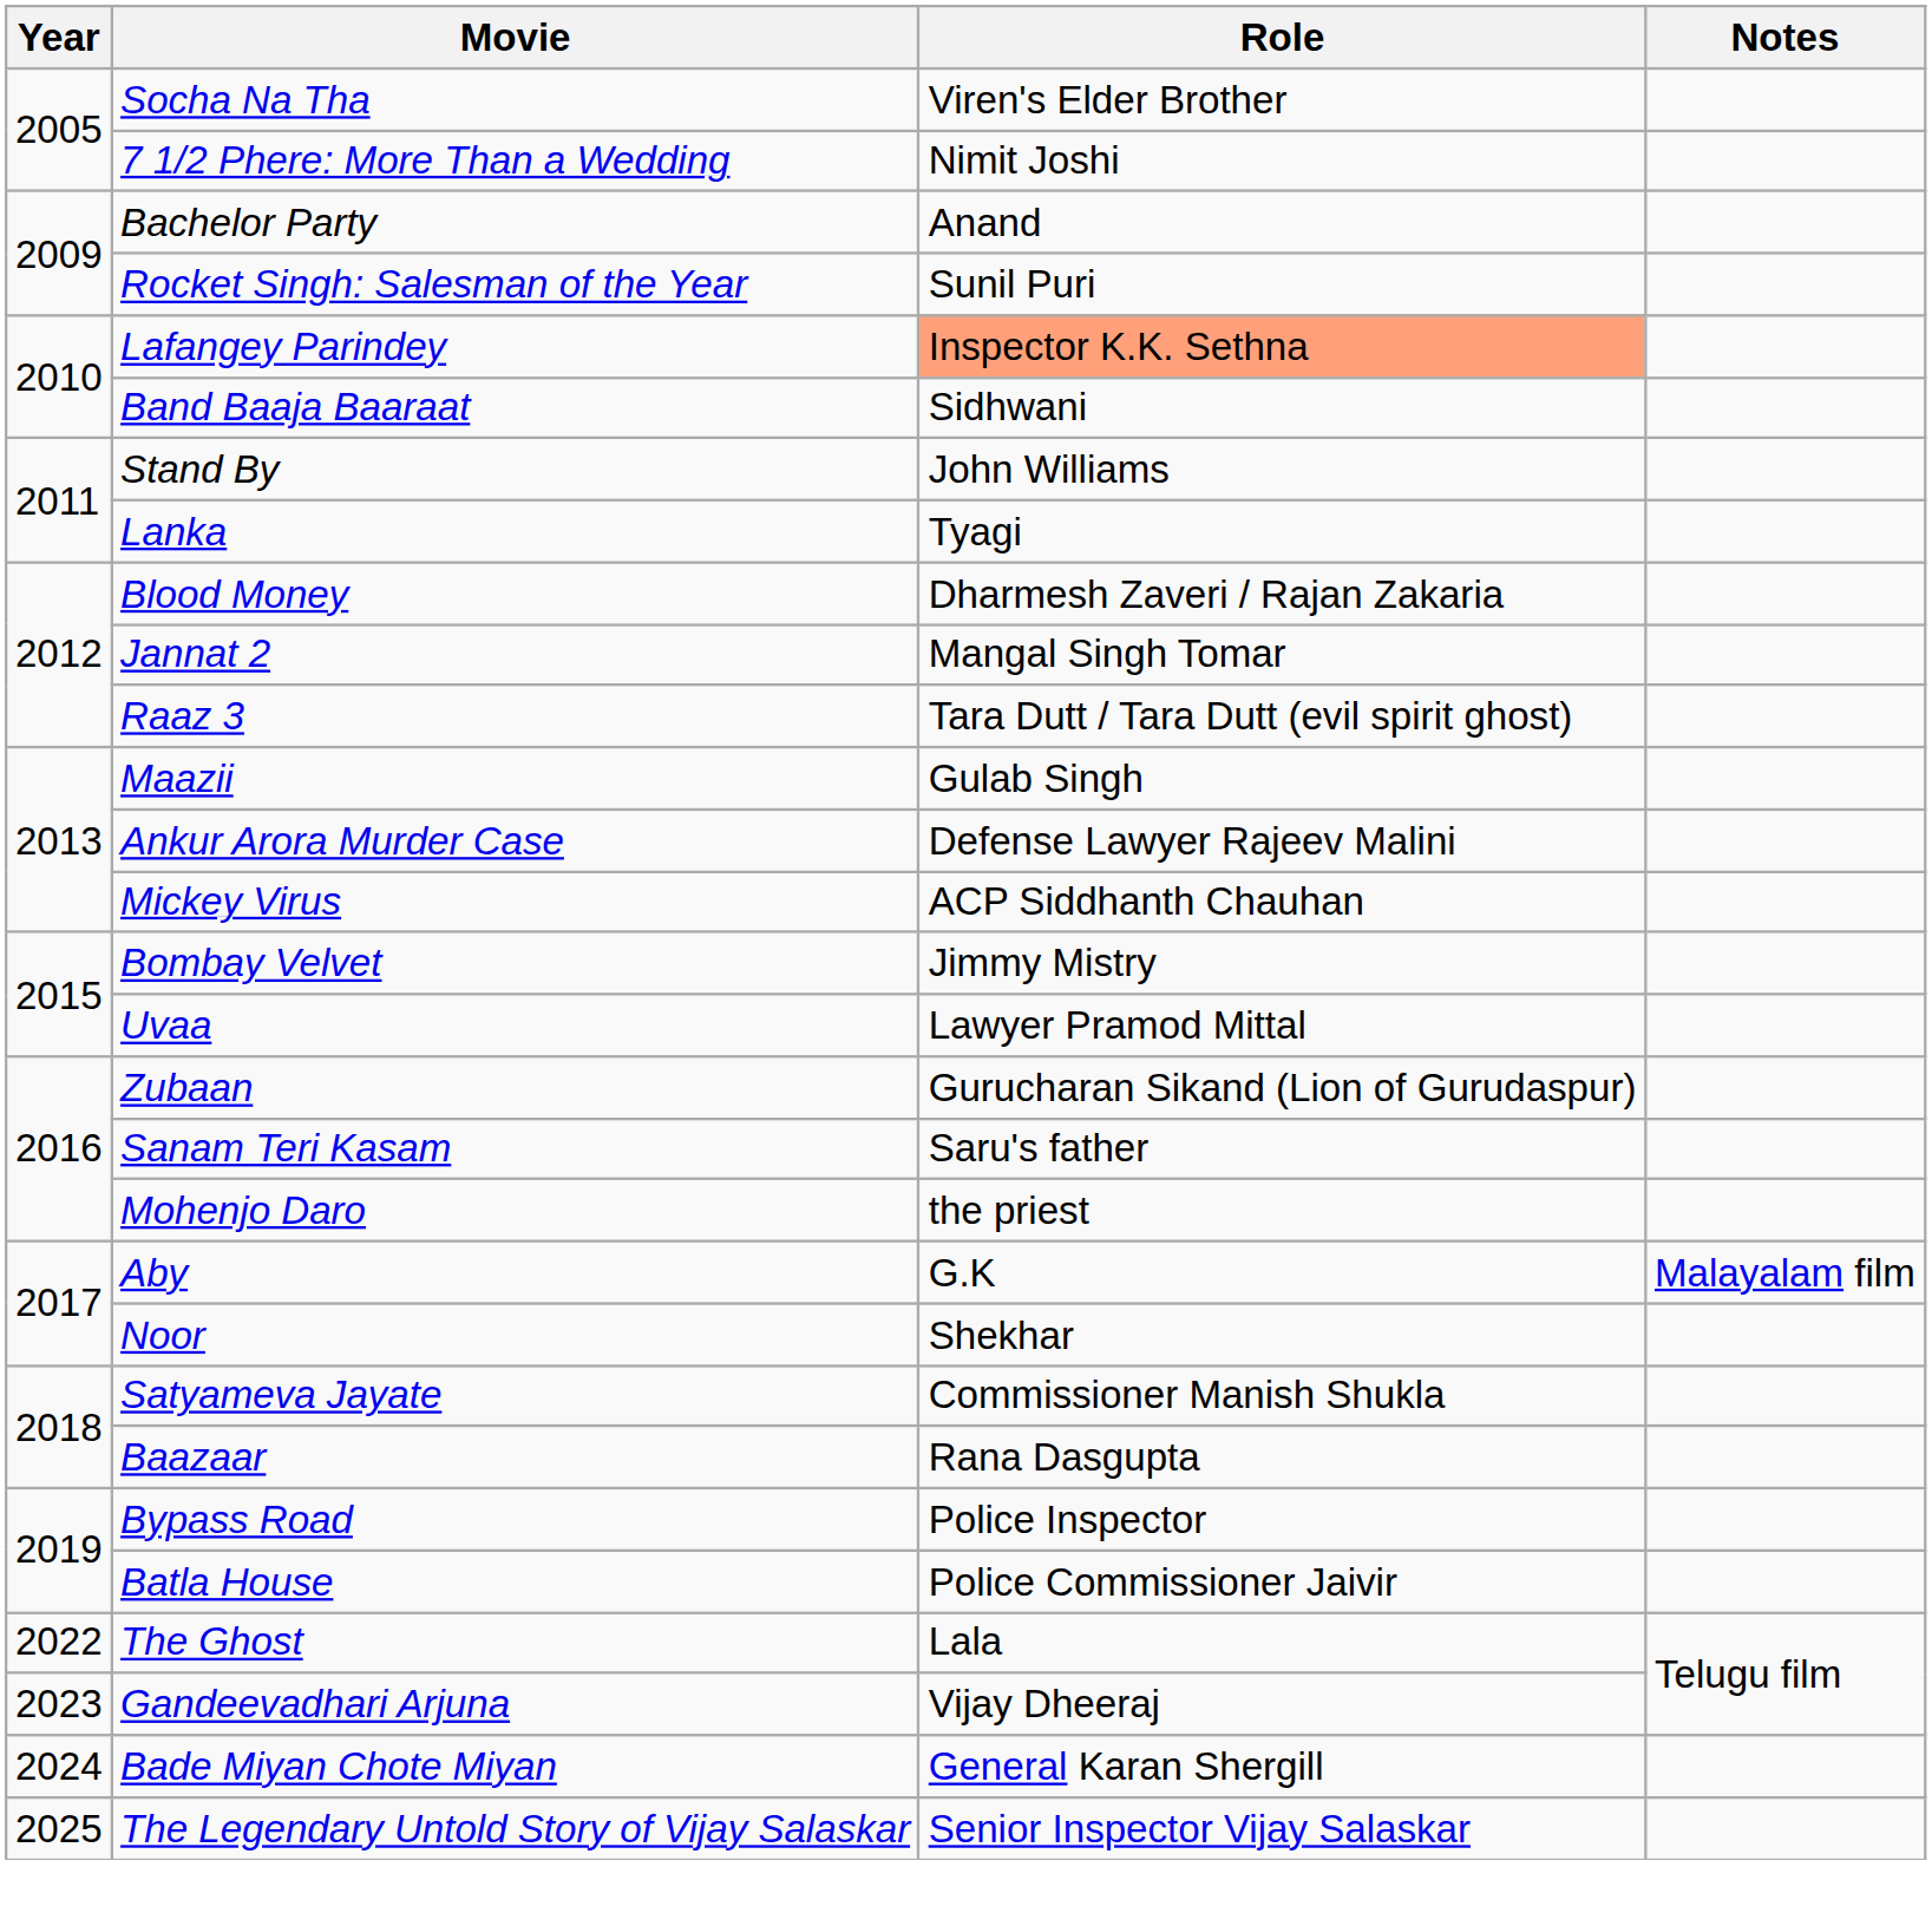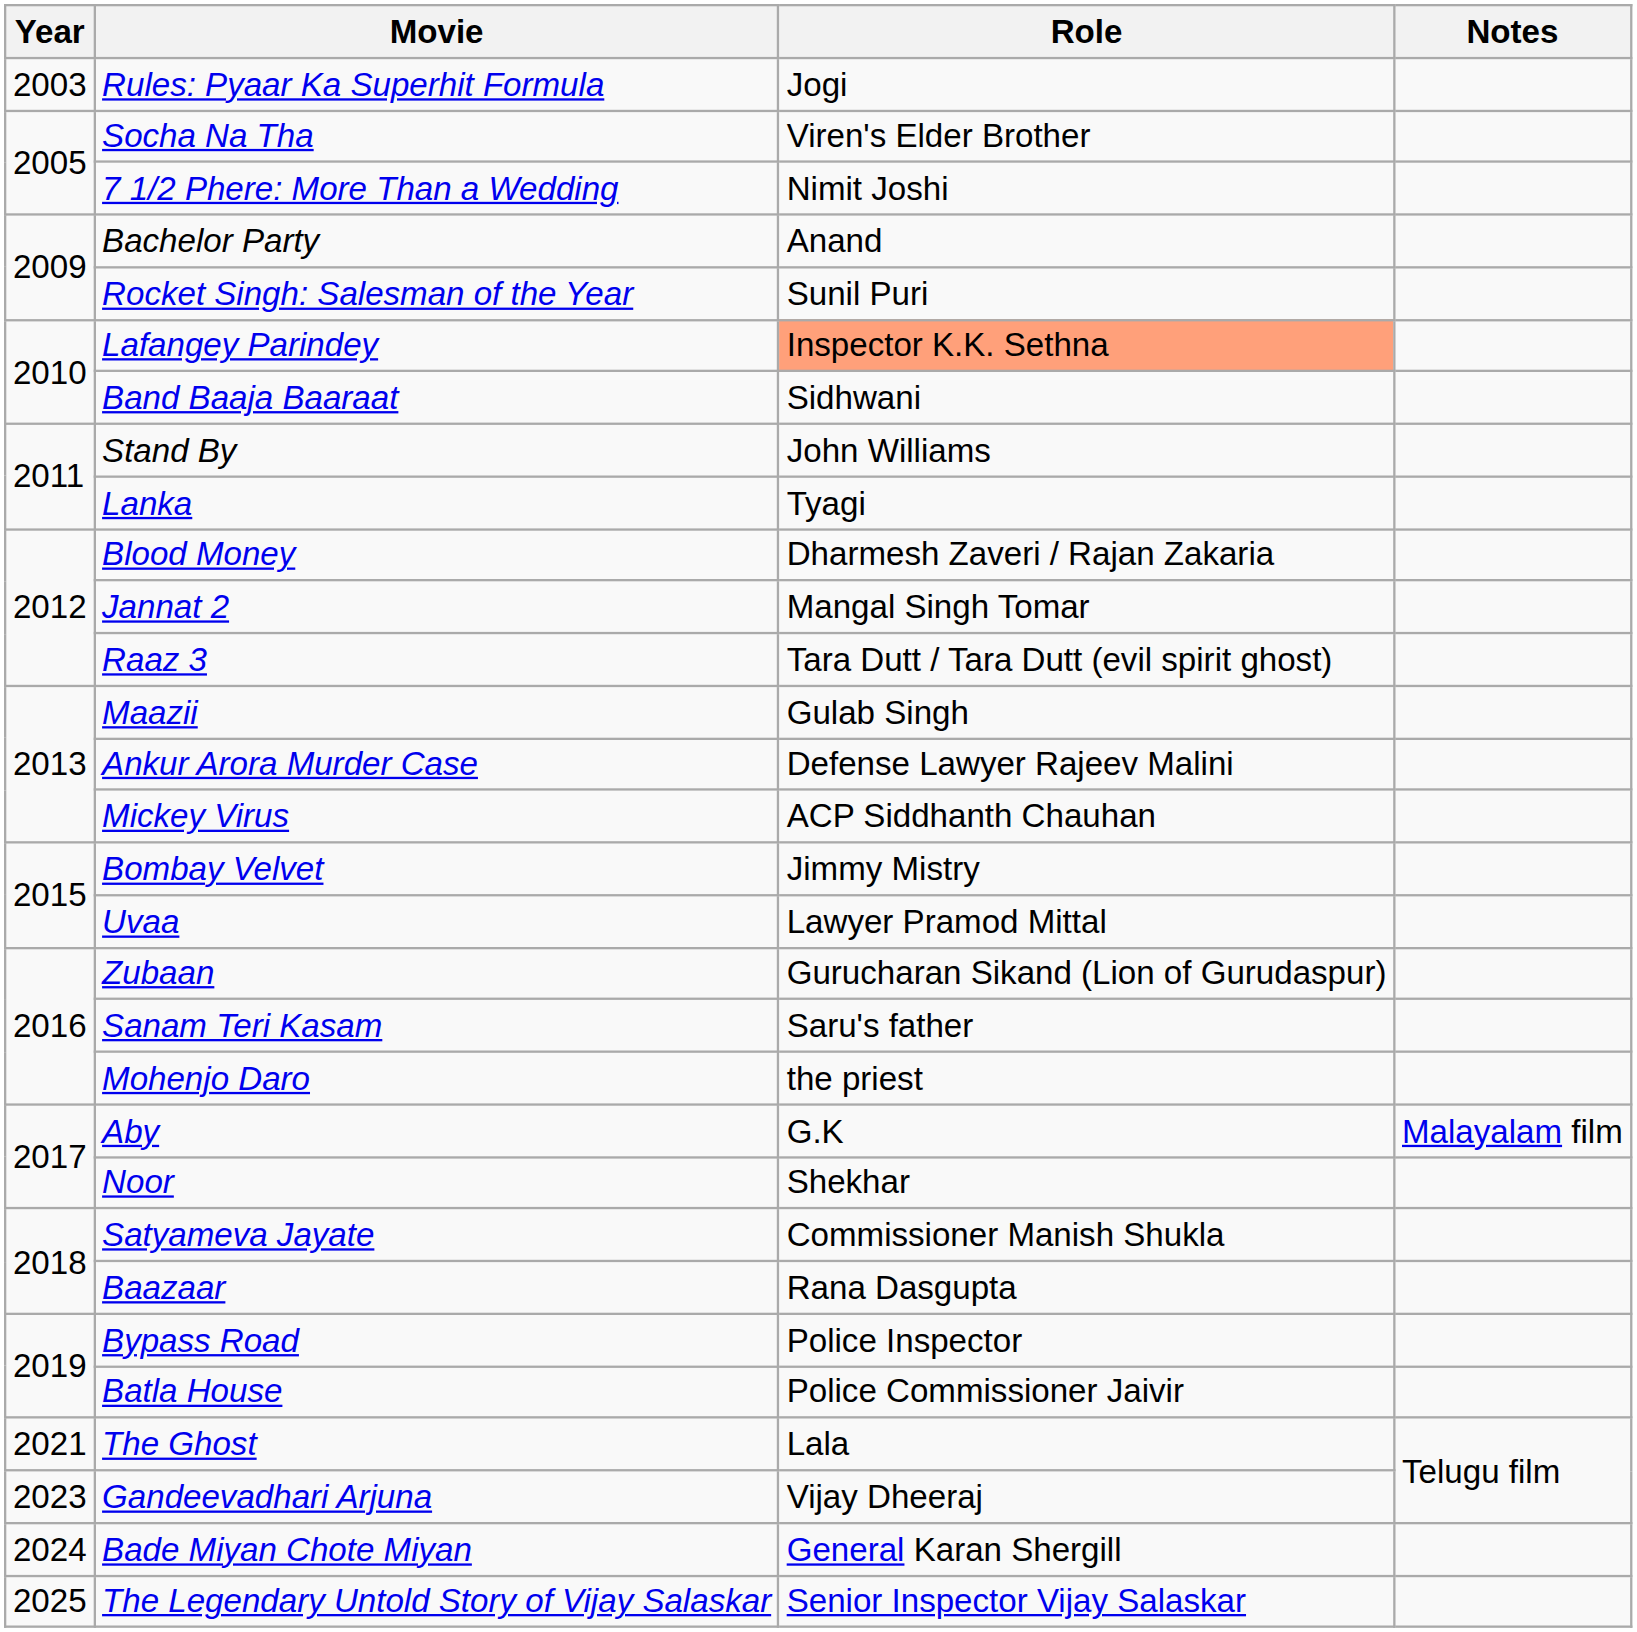+ row: 2003 | Rules: Pyaar Ka Superhit Formula | Jogi
The Ghost | Year: 2022 -> 2021
